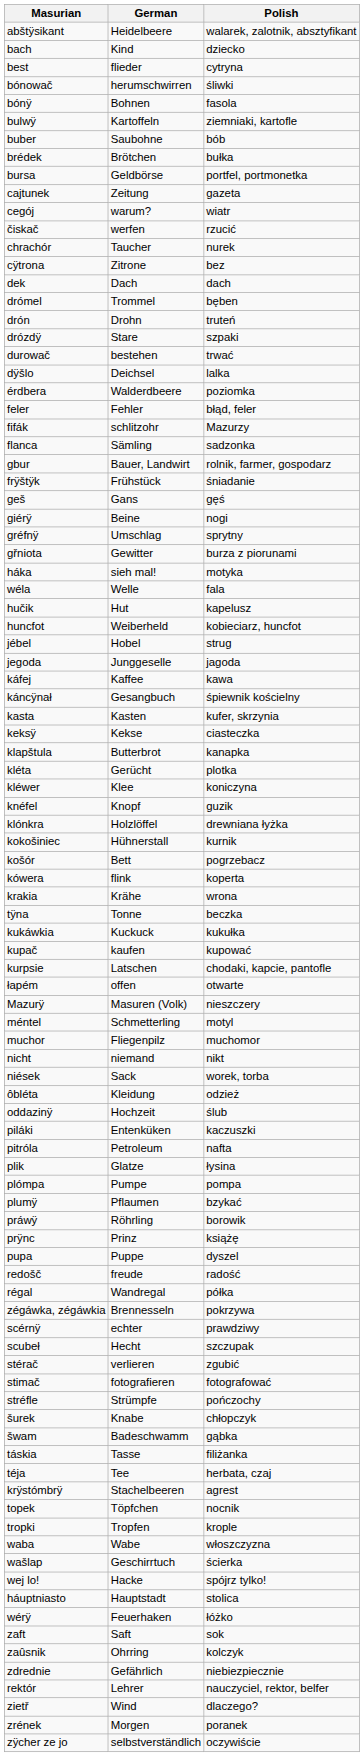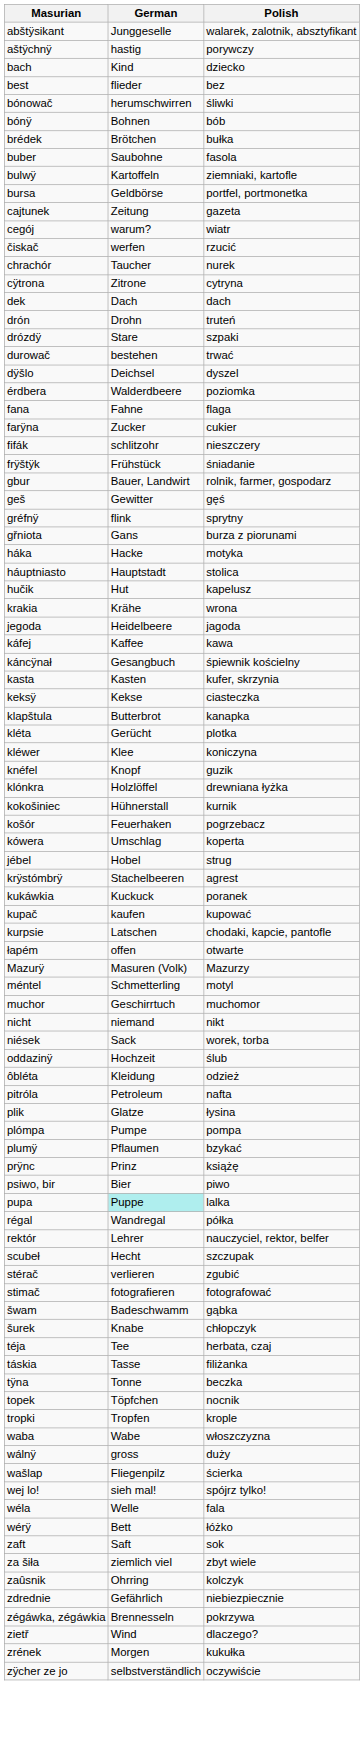abštÿsikant | German: Heidelbeere -> Junggeselle
+ row: aštÿchnÿ | hastig | porywczy
best | Polish: cytryna -> bez
bónÿ | Polish: fasola -> bób
rows swapped: brédek <-> bulwÿ
buber | Polish: bób -> fasola
cÿtrona | Polish: bez -> cytryna
- row: drómel | Trommel | bęben
dÿšlo | Polish: lalka -> dyszel
+ row: fana | Fahne | flaga
+ row: farÿna | Zucker | cukier
- row: feler | Fehler | błąd, feler
fifák | Polish: Mazurzy -> nieszczery
- row: flanca | Sämling | sadzonka
rows swapped: frÿštÿk <-> gbur
geš | German: Gans -> Gewitter
- row: giérÿ | Beine | nogi
gréfnÿ | German: Umschlag -> flink
gřniota | German: Gewitter -> Gans
háka | German: sieh mal! -> Hacke
rows swapped: háuptniasto <-> wéla
- row: huncfot | Weiberheld | kobieciarz, huncfot
rows swapped: jébel <-> krakia
jegoda | German: Junggeselle -> Heidelbeere
košór | German: Bett -> Feuerhaken
kówera | German: flink -> Umschlag
rows swapped: krÿstómbrÿ <-> tÿna
kukáwkia | Polish: kukułka -> poranek
Mazurÿ | Polish: nieszczery -> Mazurzy
muchor | German: Fliegenpilz -> Geschirrtuch
rows swapped: ôbléta <-> oddazinÿ
- row: piláki | Entenküken | kaczuszki
- row: práwÿ | Röhrling | borowik
+ row: psiwo, bir | Bier | piwo
pupa | German: no background -> paleturquoise background
pupa | Polish: dyszel -> lalka
- row: redošč | freude | radość
rows swapped: rektór <-> zégáwka, zégáwkia
- row: scérnÿ | echter | prawdziwy
- row: stréfle | Strümpfe | pończochy
rows swapped: šurek <-> šwam
rows swapped: táskia <-> téja
+ row: wálnÿ | gross | duży
wašlap | German: Geschirrtuch -> Fliegenpilz
wej lo! | German: Hacke -> sieh mal!
wérÿ | German: Feuerhaken -> Bett
+ row: za šiła | ziemlich viel | zbyt wiele
zrének | Polish: poranek -> kukułka
